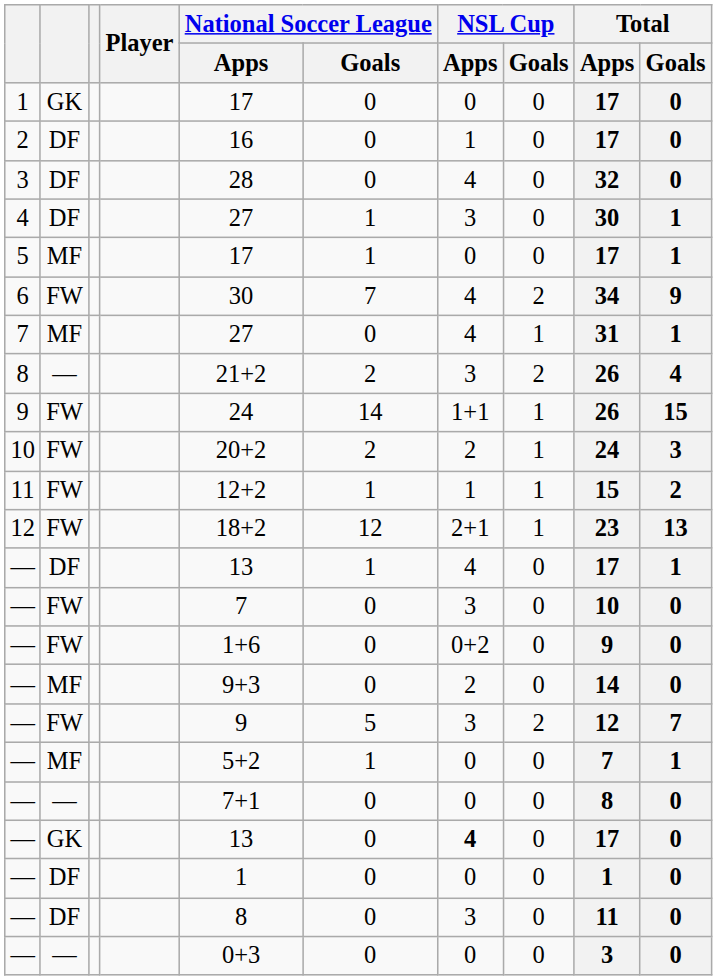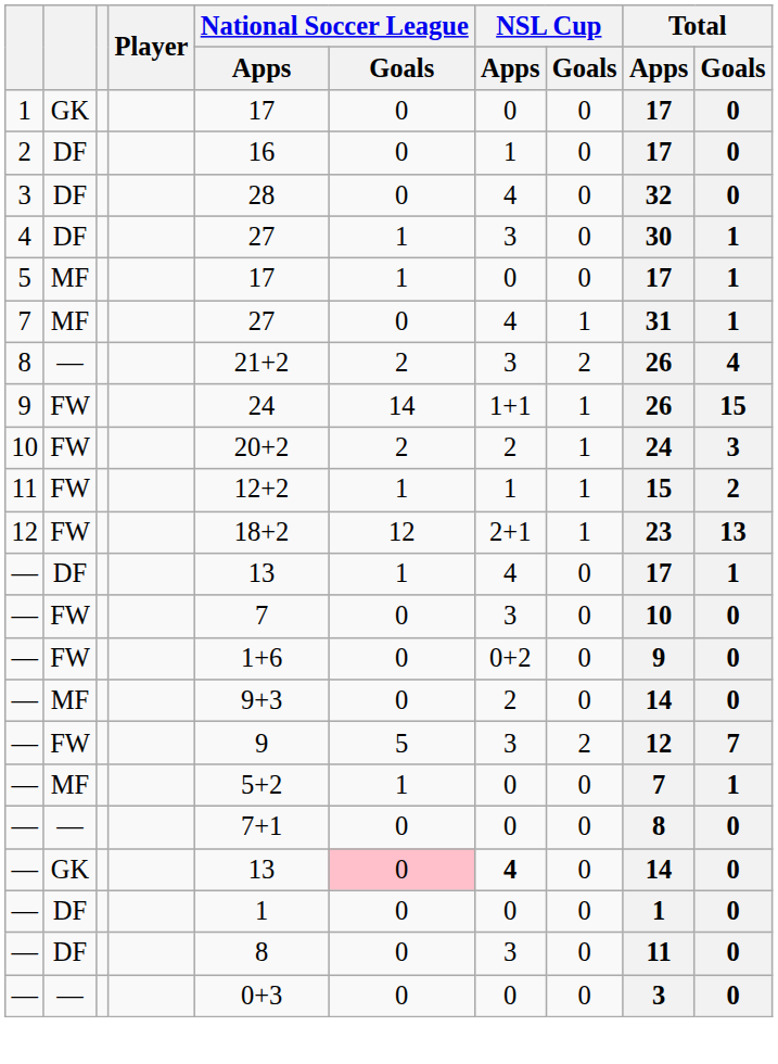- row: 6 | FW | 30 | 7 | 4 | 2 | 34 | 9
— / GK | National Soccer League / Goals: no background -> pink background
— / GK | Total / Apps: 17 -> 14
